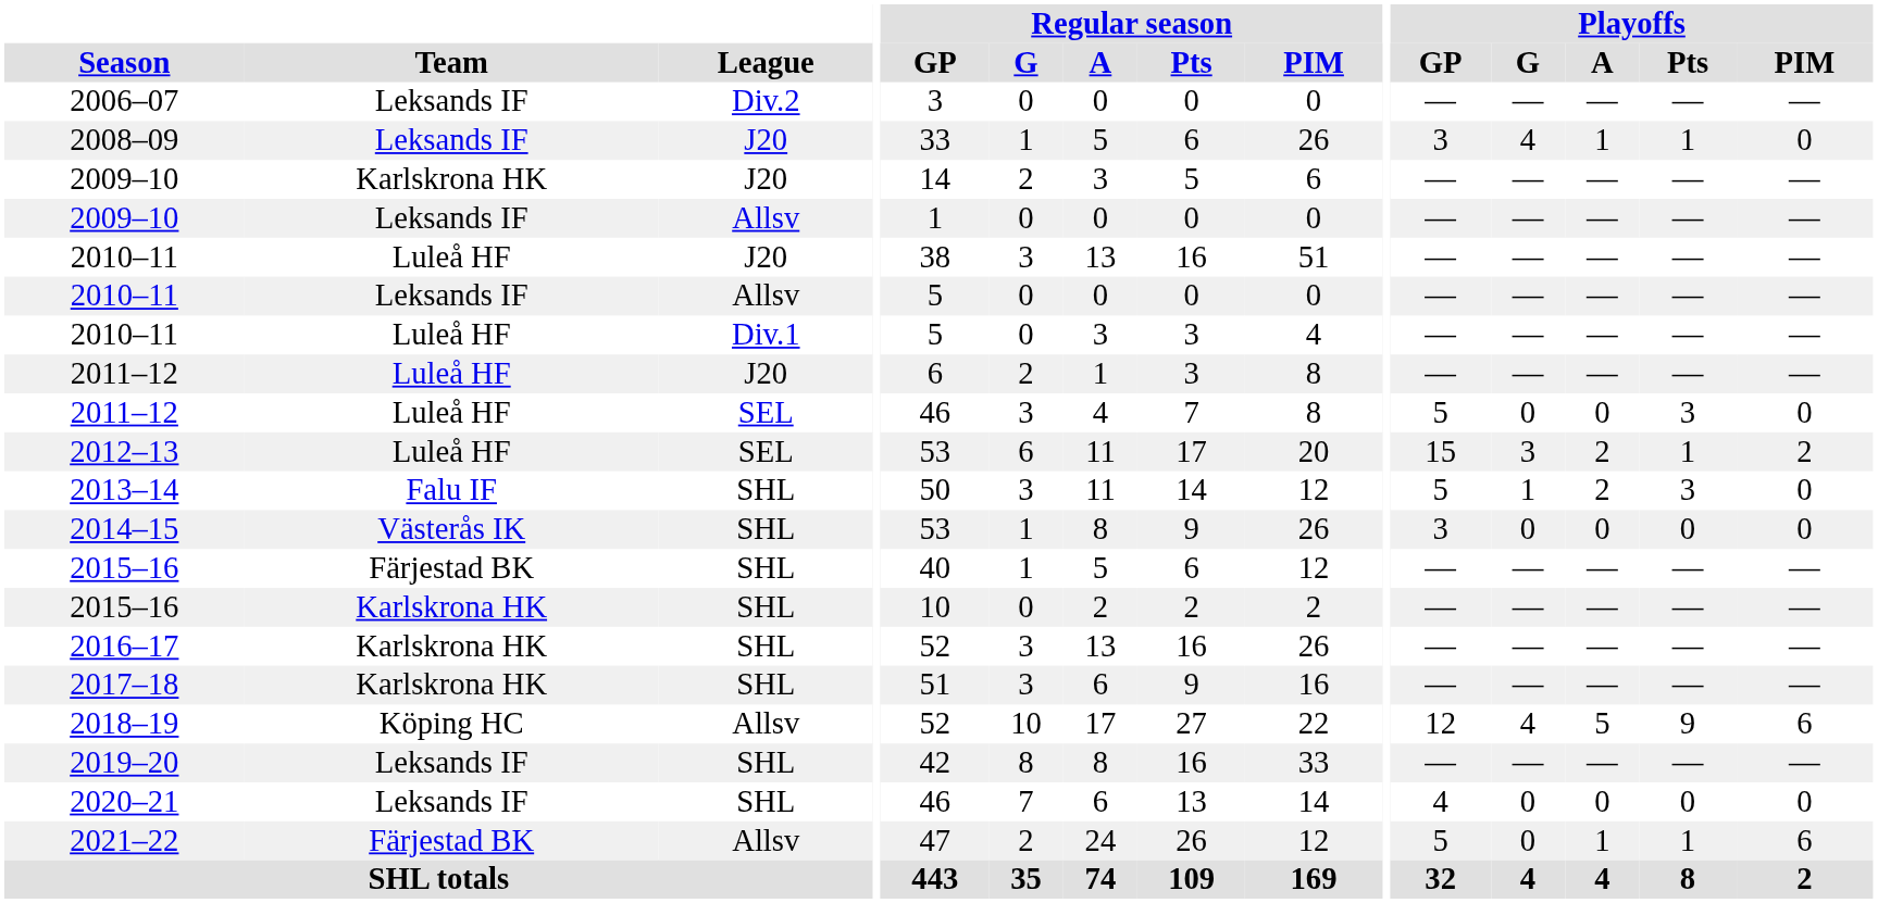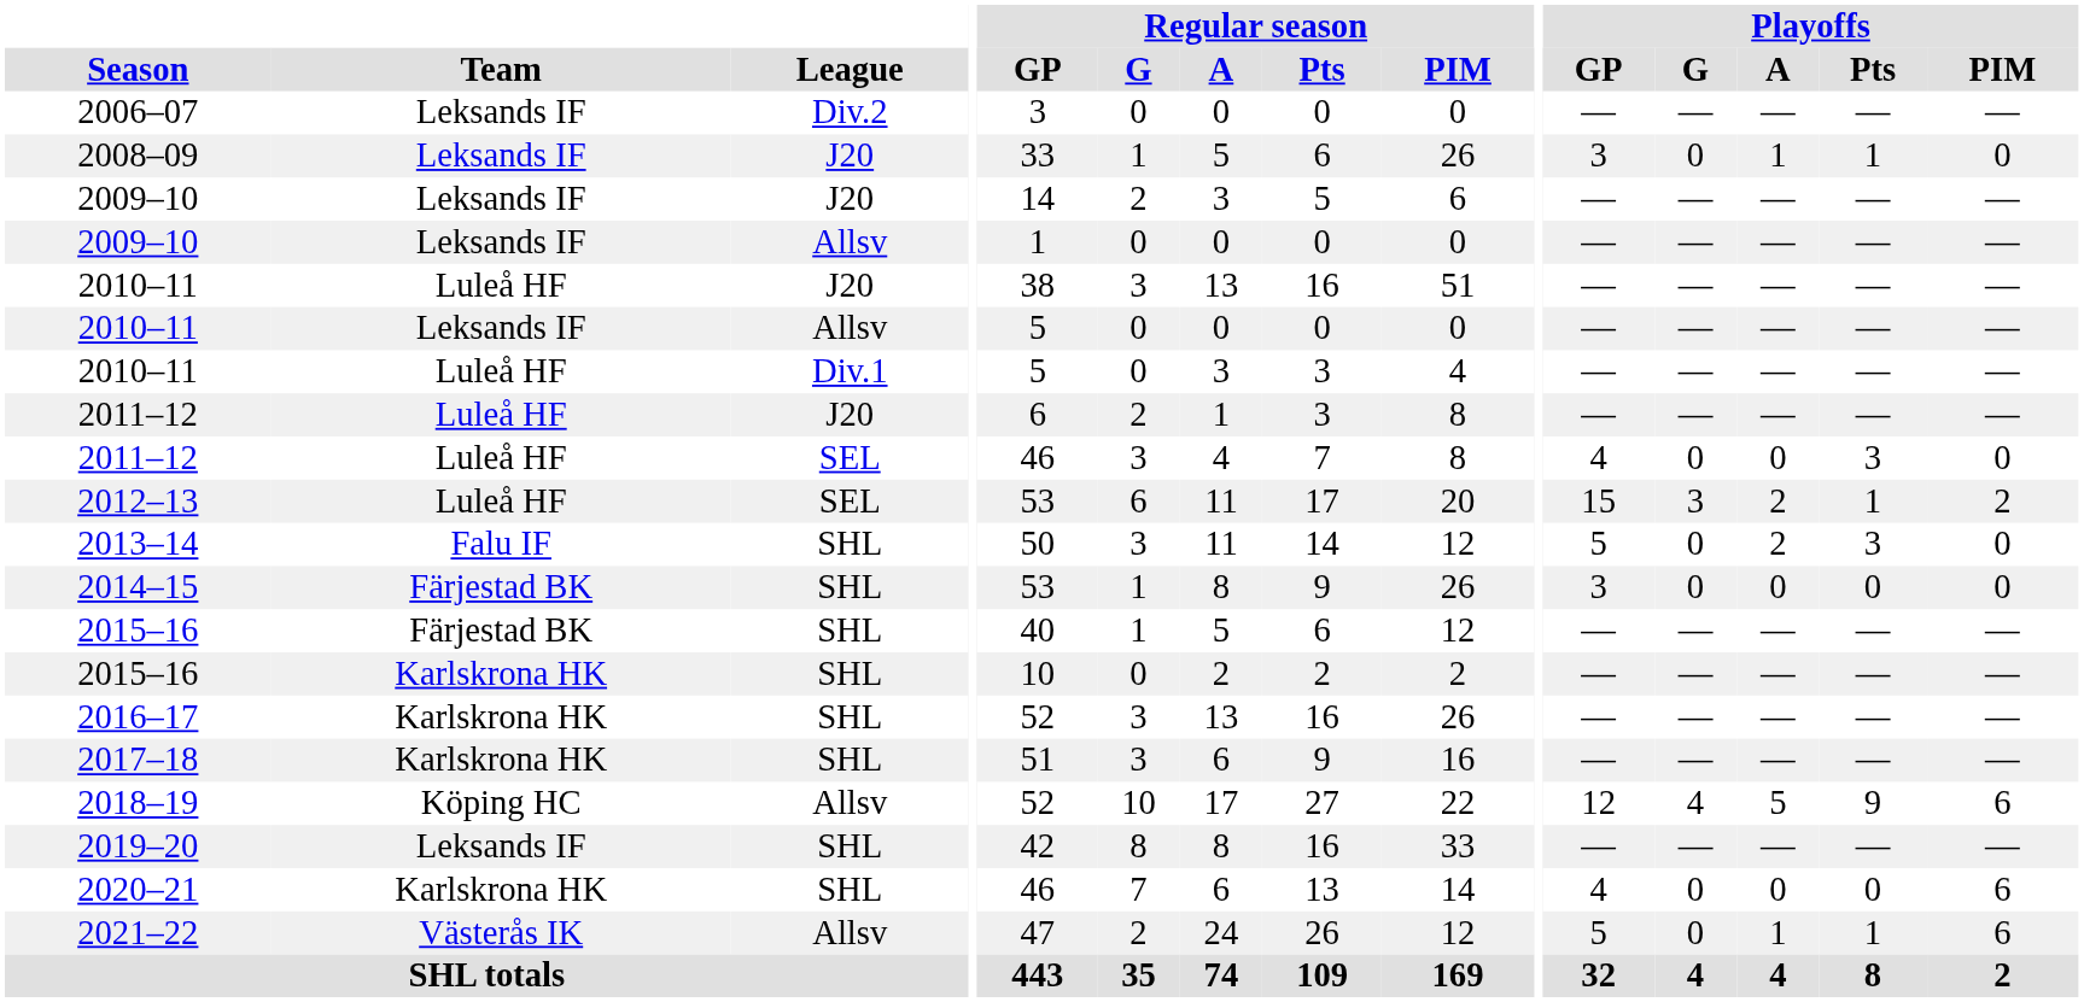2008–09 | Playoffs / G: 4 -> 0
2009–10 / J20 | Team: Karlskrona HK -> Leksands IF
2011–12 / SEL | Playoffs / GP: 5 -> 4
2013–14 | Playoffs / G: 1 -> 0
2014–15 | Team: Västerås IK -> Färjestad BK
2020–21 | Team: Leksands IF -> Karlskrona HK
2020–21 | Playoffs / PIM: 0 -> 6
2021–22 | Team: Färjestad BK -> Västerås IK
